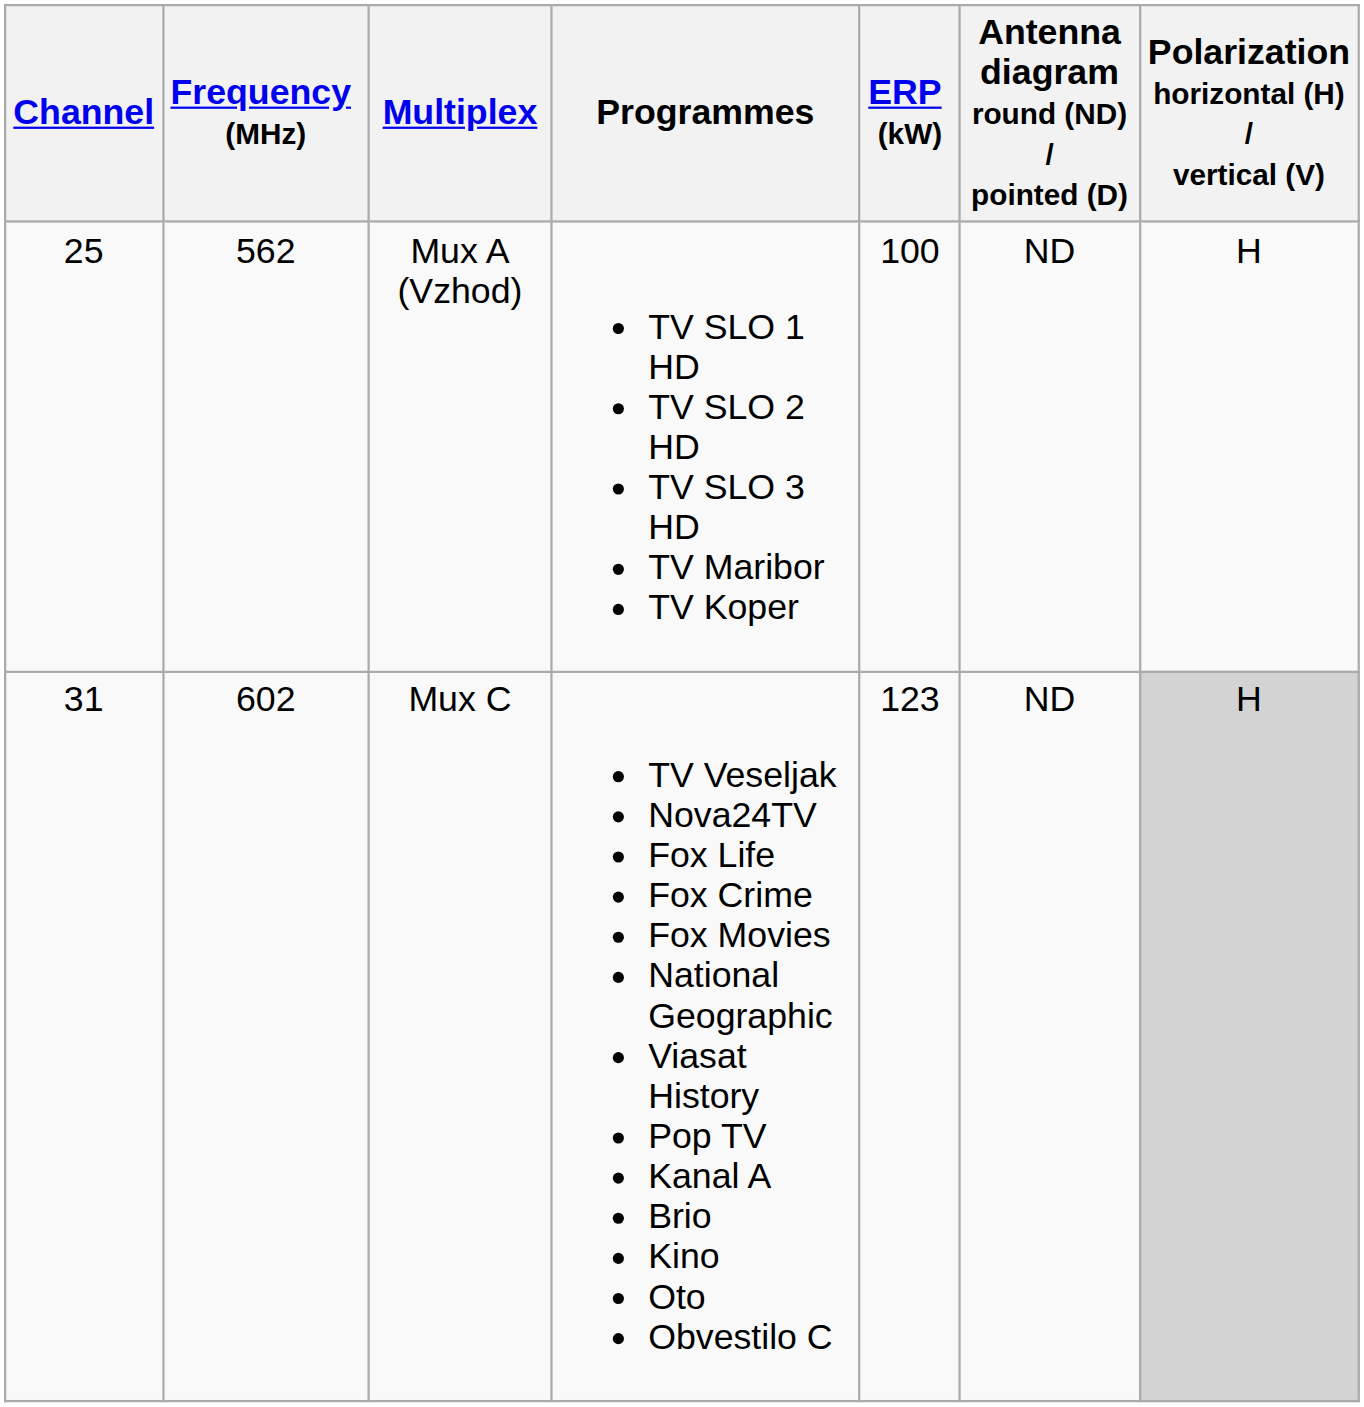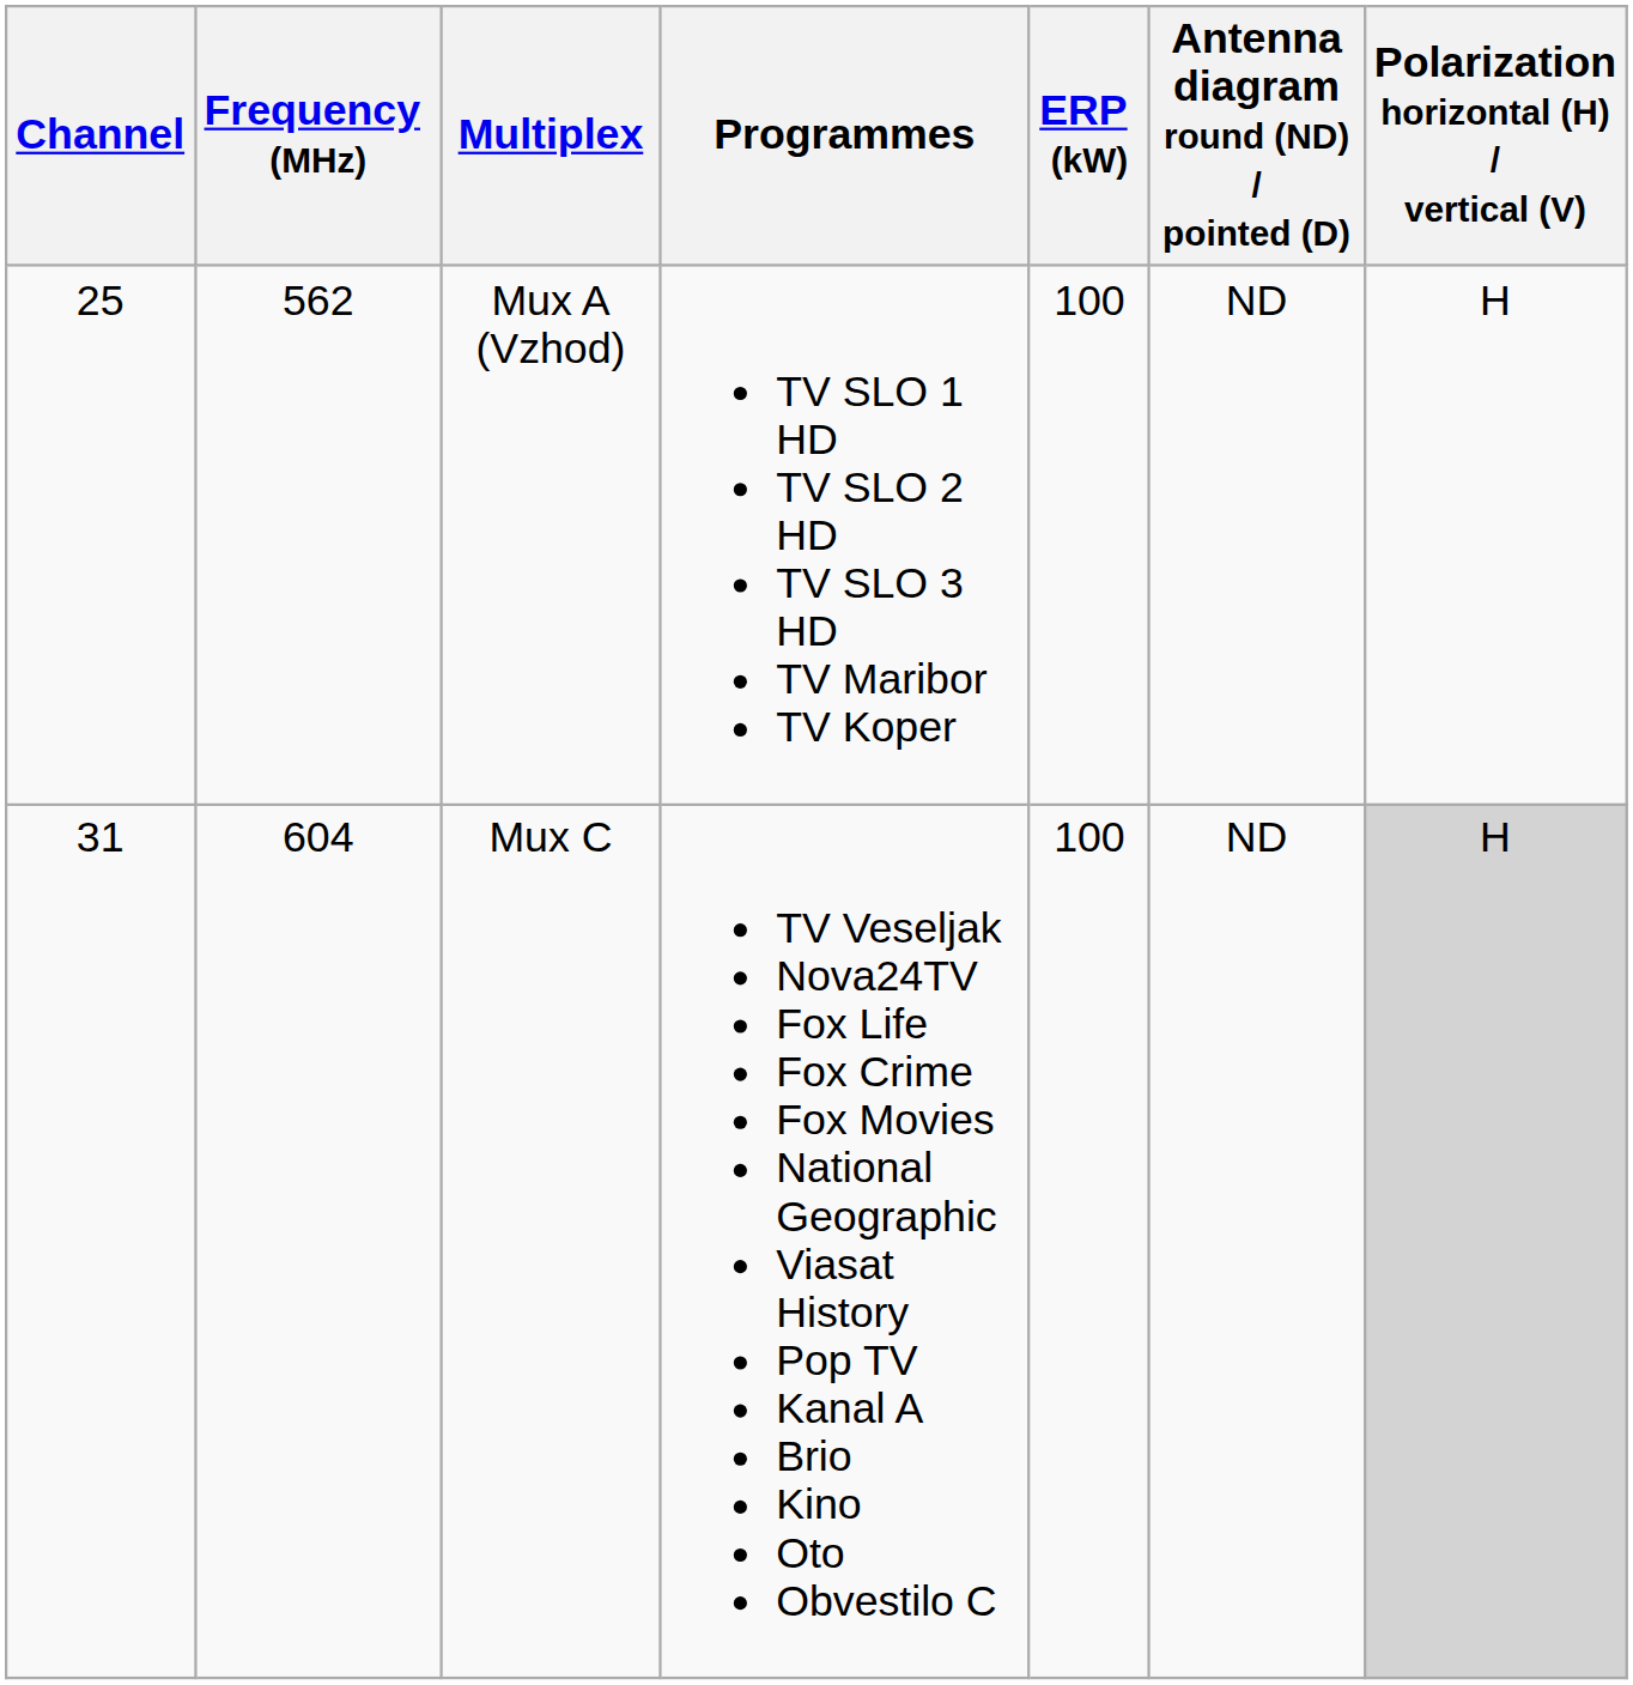Mux C | Frequency (MHz): 602 -> 604
Mux C | ERP (kW): 123 -> 100
